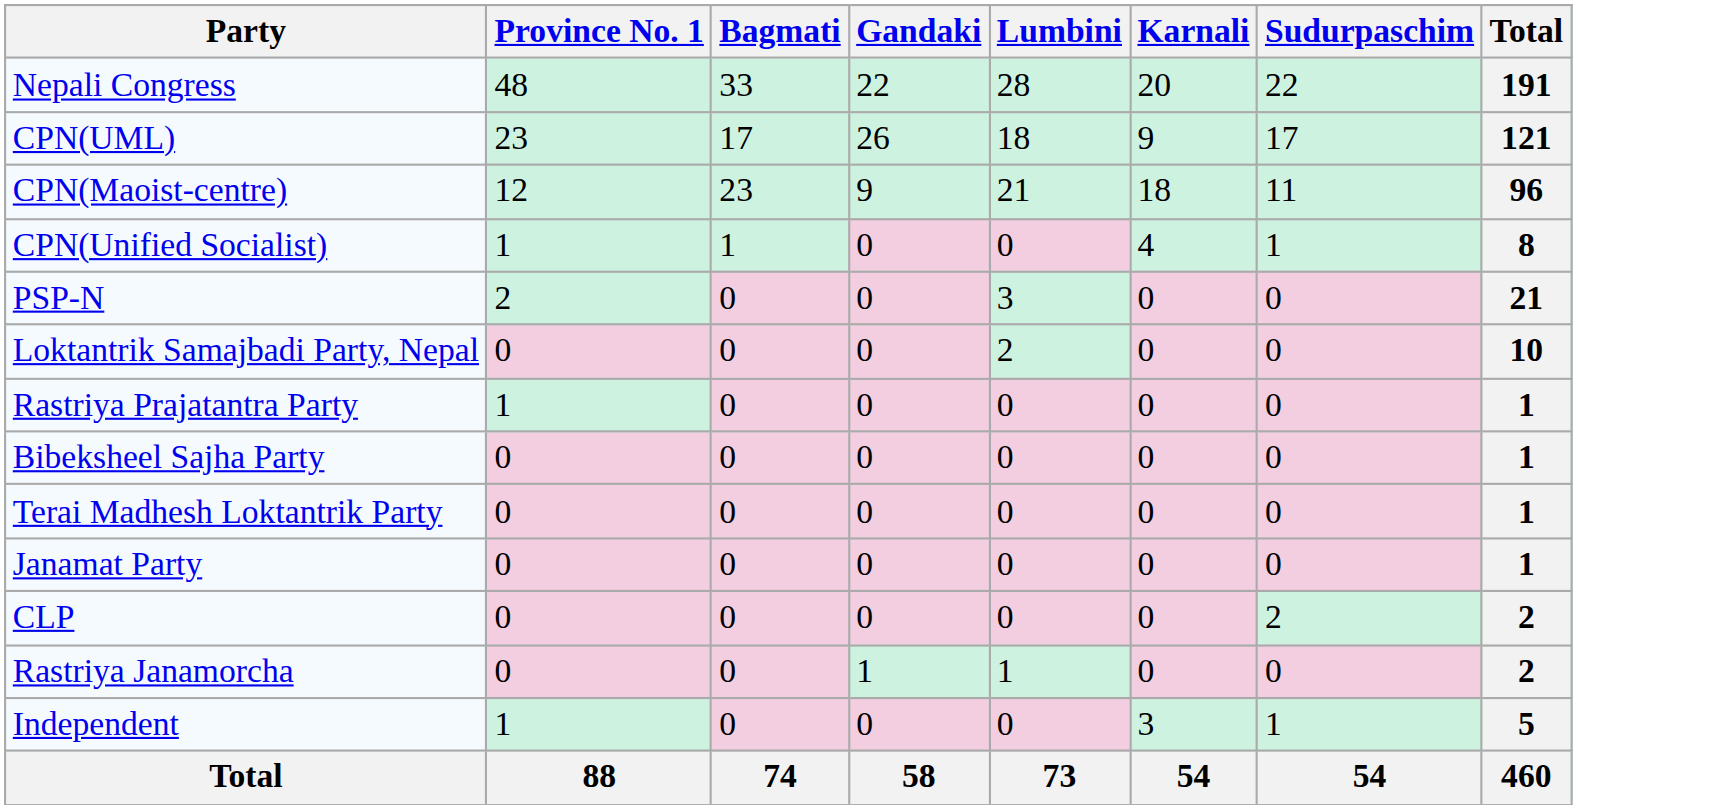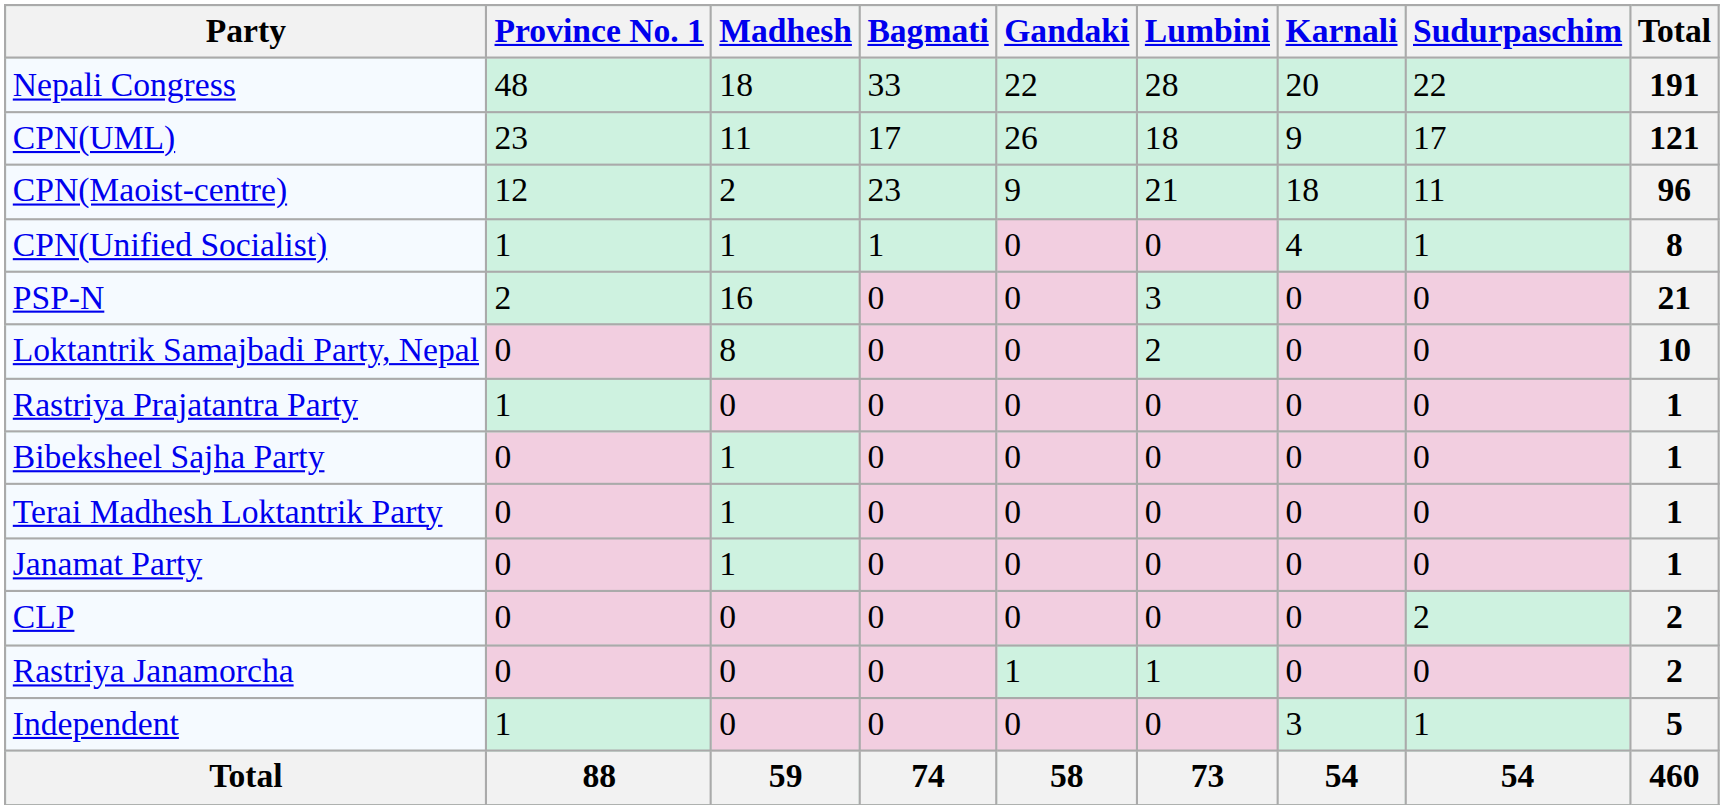+ column: Madhesh | 18 | 11 | 2 | 1 | 16 | 8 | 0 | 1 | 1 | 1 | 0 | 0 | 0 | 59
